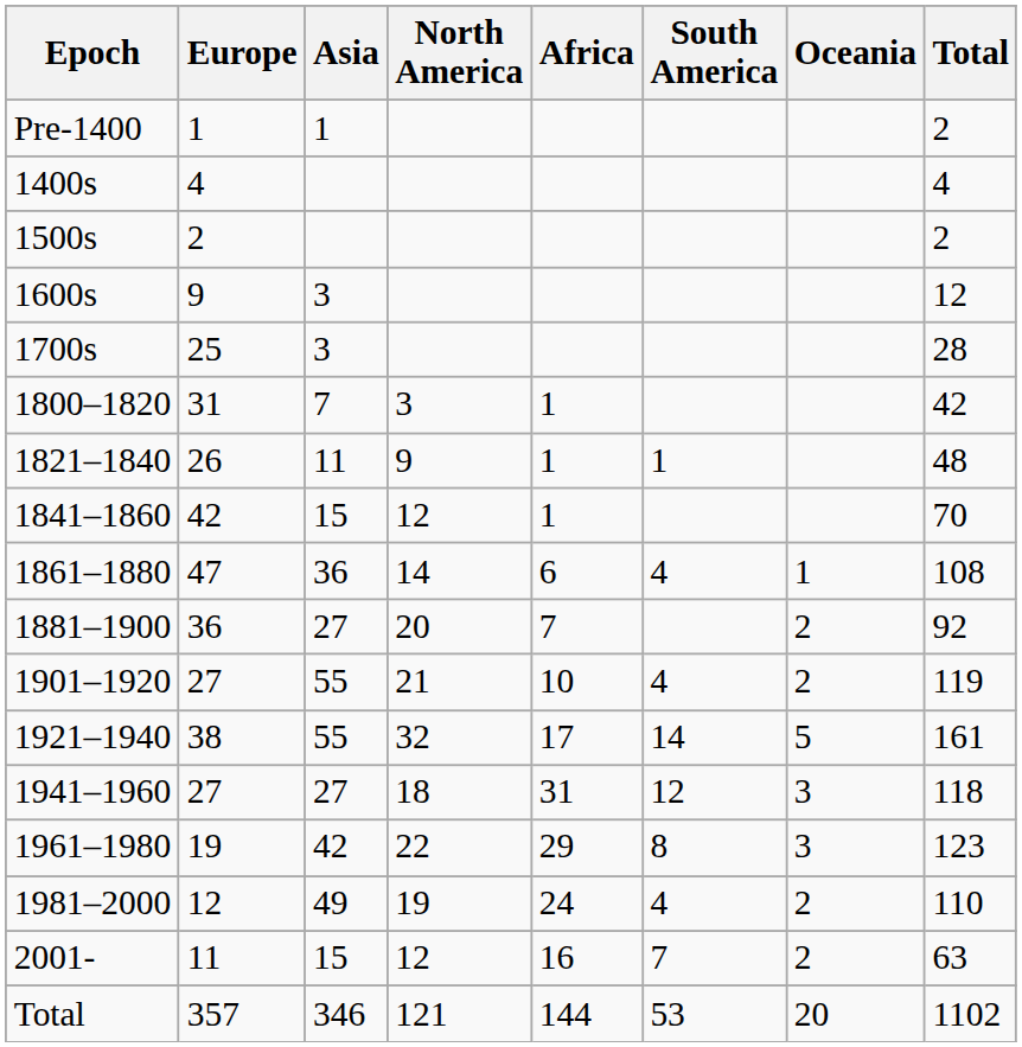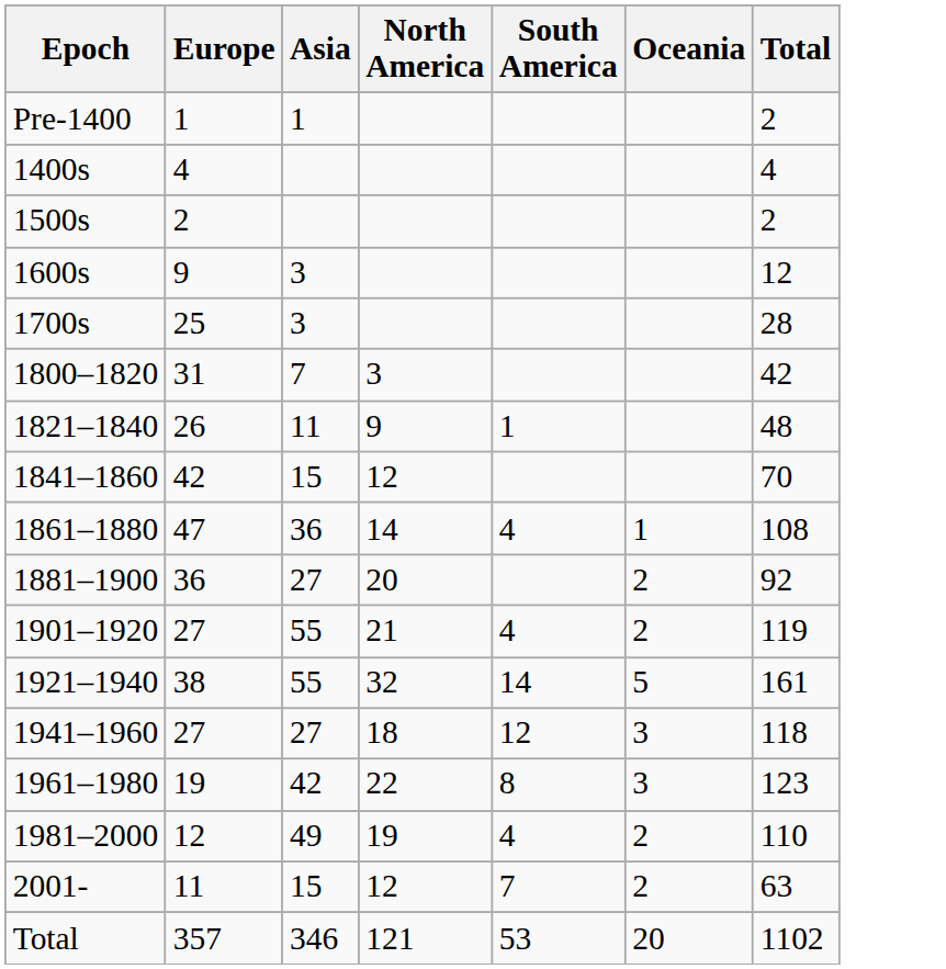- column: Africa | 1 | 1 | 1 | 6 | 7 | 10 | 17 | 31 | 29 | 24 | 16 | 144
